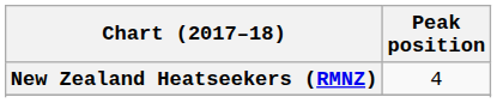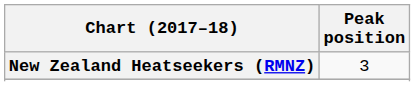New Zealand Heatseekers (RMNZ) | Peak position: 4 -> 3
